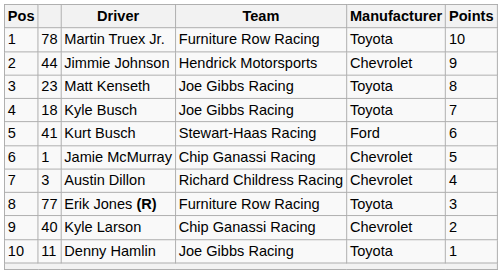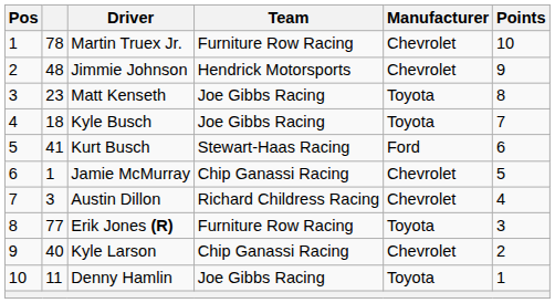Martin Truex Jr. | Manufacturer: Toyota -> Chevrolet
Jimmie Johnson | column 2: 44 -> 48
